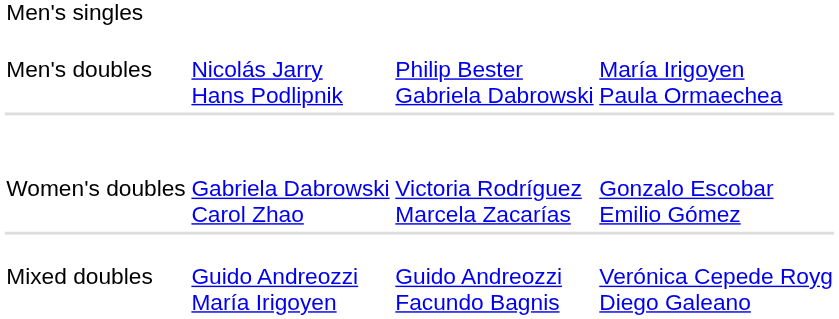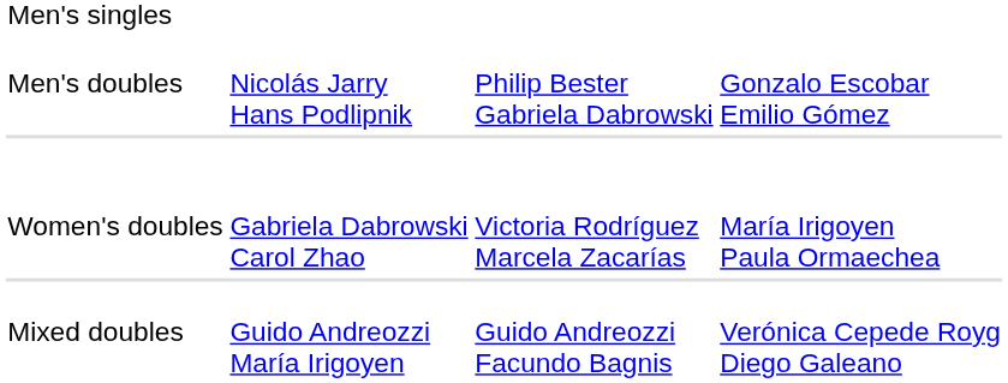Men's doubles | column 4: María Irigoyen Paula Ormaechea -> Gonzalo Escobar Emilio Gómez
Women's doubles | column 4: Gonzalo Escobar Emilio Gómez -> María Irigoyen Paula Ormaechea
